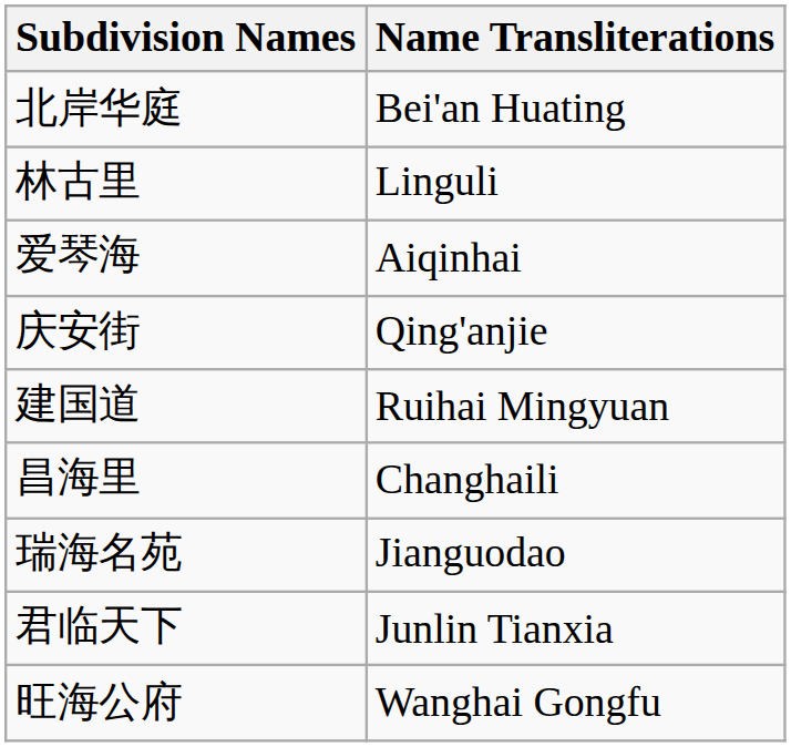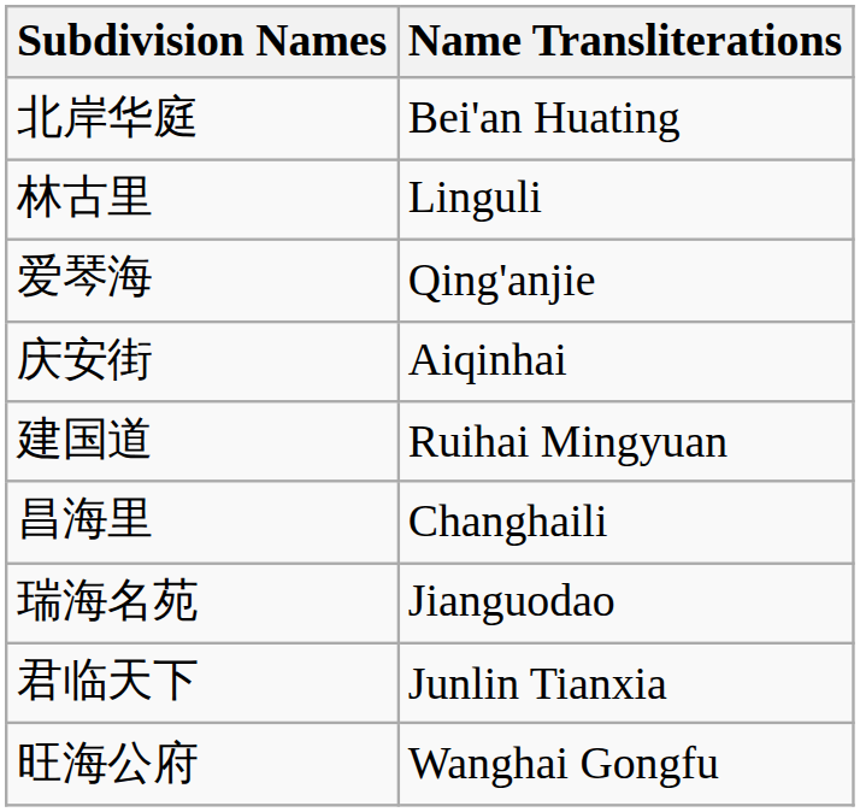爱琴海 | Name Transliterations: Aiqinhai -> Qing'anjie
庆安街 | Name Transliterations: Qing'anjie -> Aiqinhai
